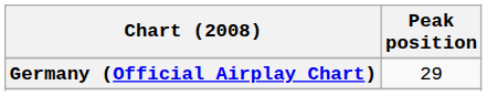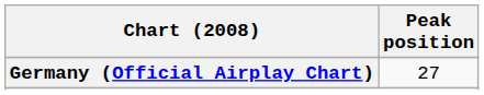Germany (Official Airplay Chart) | Peak position: 29 -> 27
